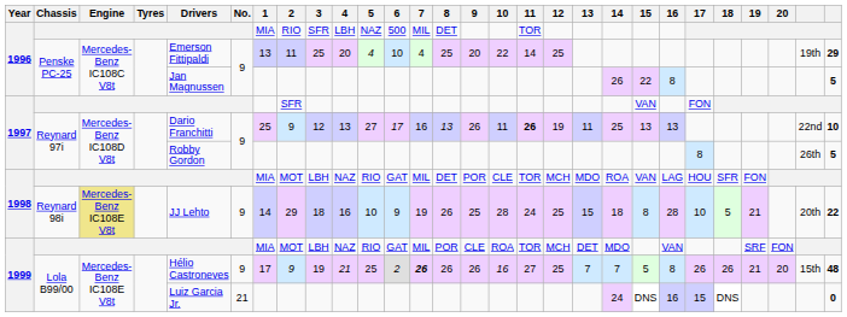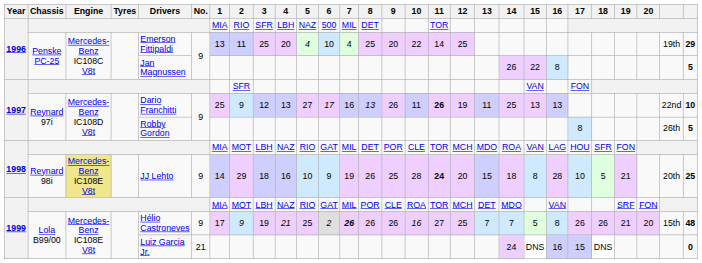Reynard 98i | 11: normal -> bold
Reynard 98i | 12: 25 -> 20
Reynard 98i | column 28: 22 -> 25
